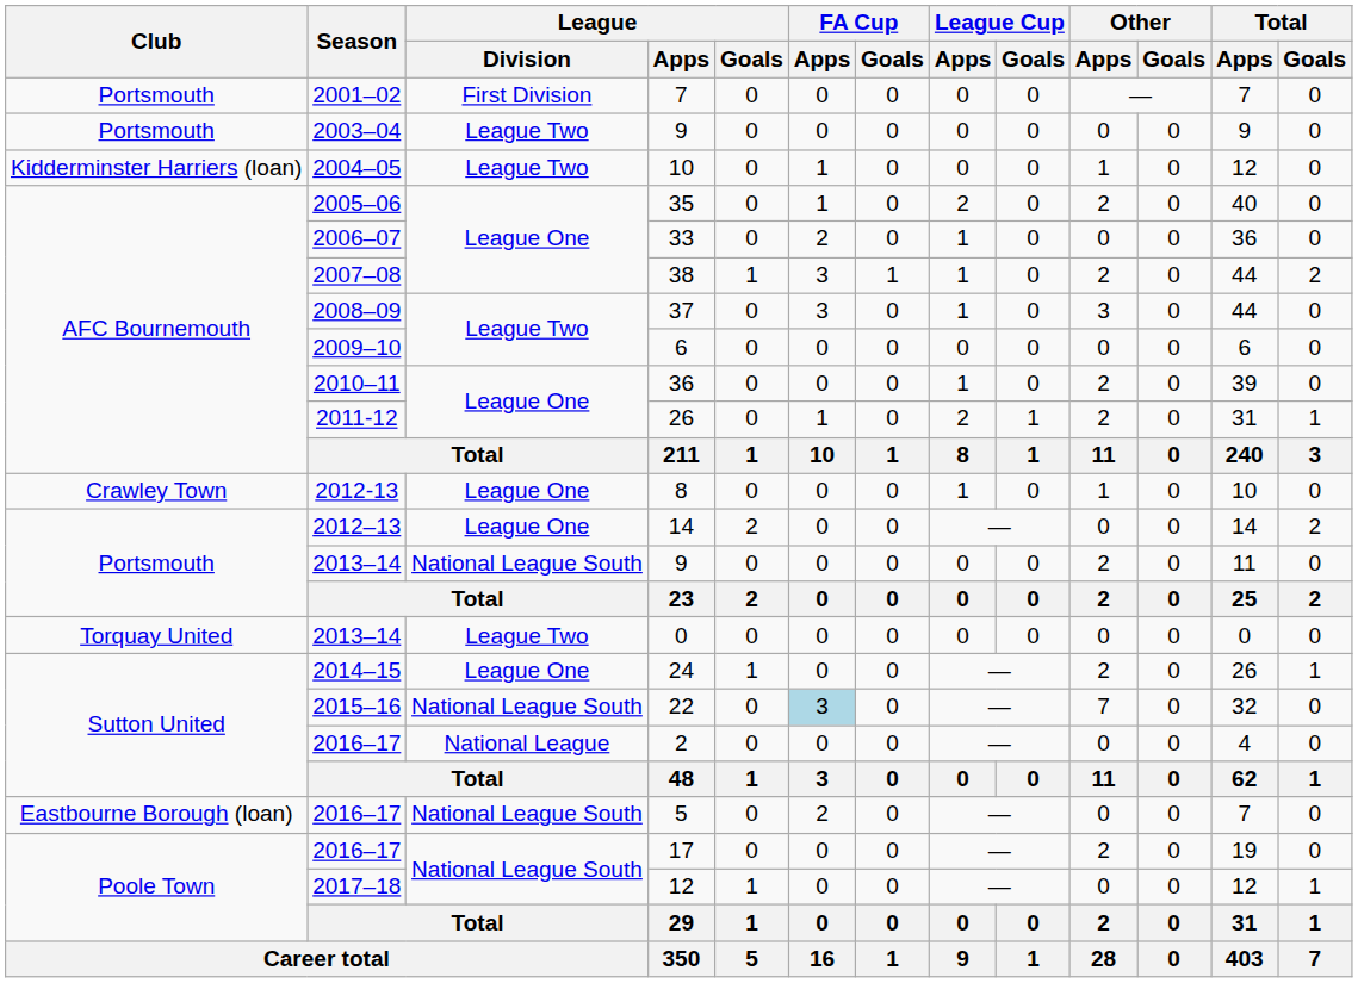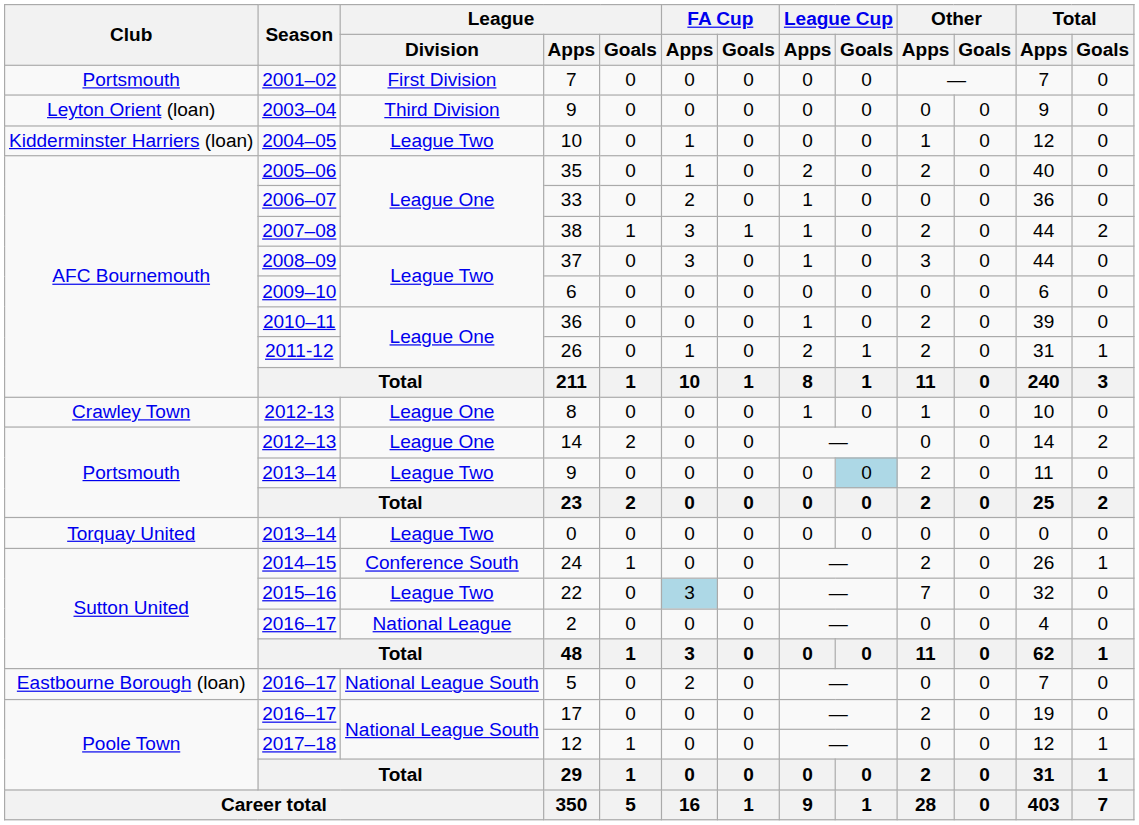2003–04 / 9 | Club: Portsmouth -> Leyton Orient (loan)
2003–04 / 9 | League / Division: League Two -> Third Division
2013–14 / 9 | League / Division: National League South -> League Two
2013–14 / 9 | League Cup / Goals: no background -> lightblue background
24 | League / Division: League One -> Conference South
22 | League / Division: National League South -> League Two
